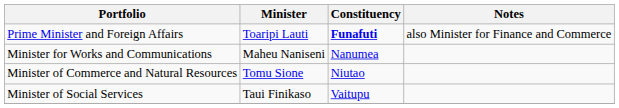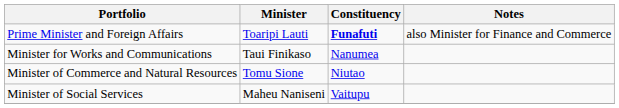Minister for Works and Communications | Minister: Maheu Naniseni -> Taui Finikaso
Minister of Social Services | Minister: Taui Finikaso -> Maheu Naniseni
